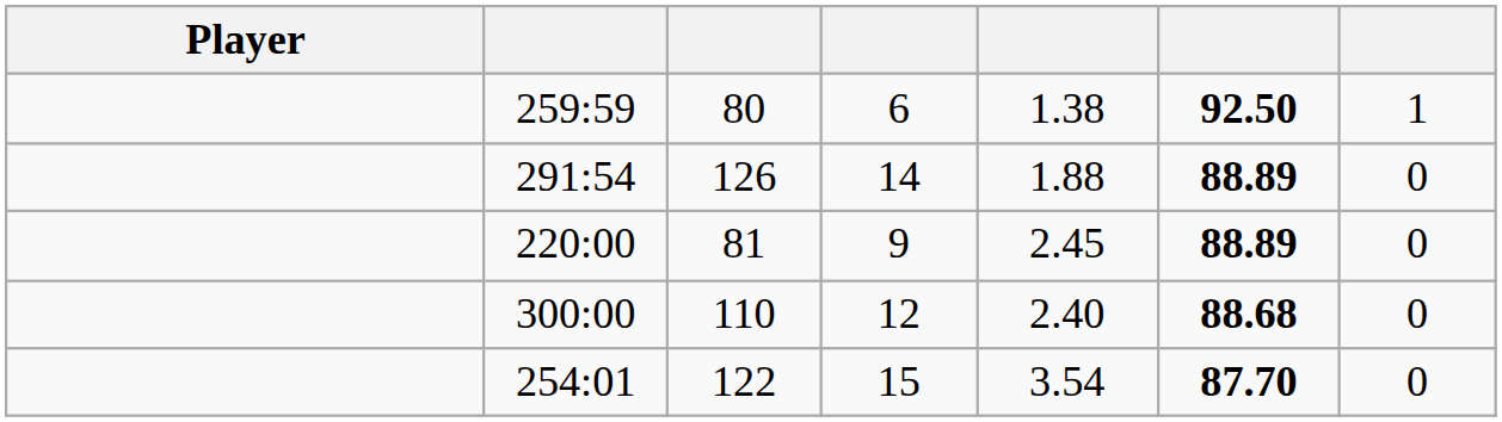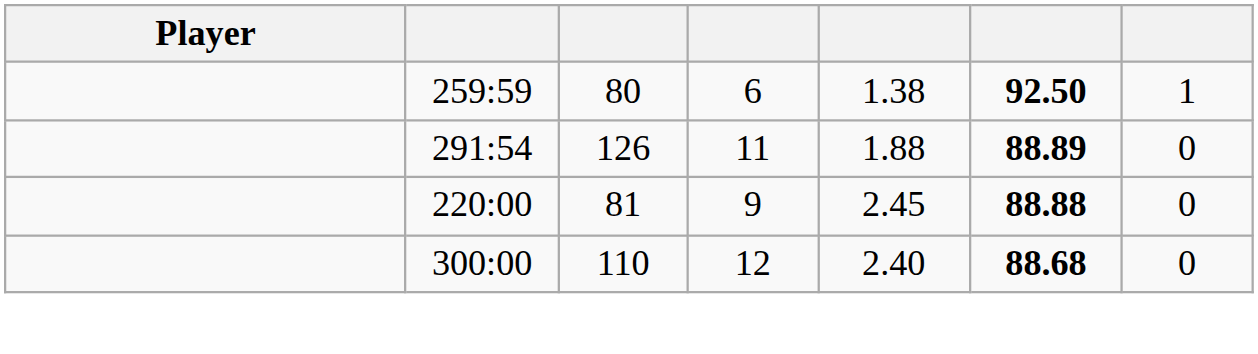291:54 | column 4: 14 -> 11
220:00 | column 6: 88.89 -> 88.88
- row: 254:01 | 122 | 15 | 3.54 | 87.70 | 0
